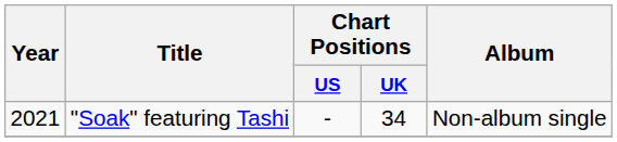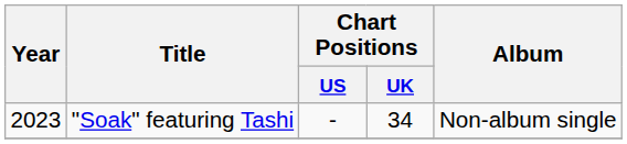"Soak" featuring Tashi | Year: 2021 -> 2023
